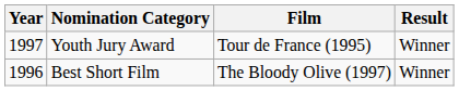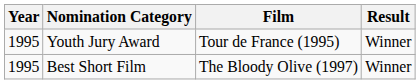Youth Jury Award | Year: 1997 -> 1995
Best Short Film | Year: 1996 -> 1995
